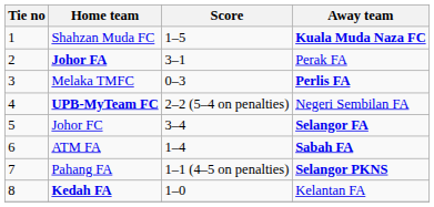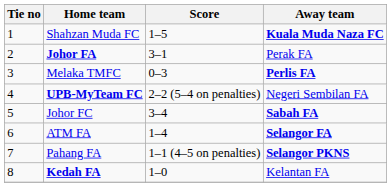Johor FC | Away team: Selangor FA -> Sabah FA
ATM FA | Away team: Sabah FA -> Selangor FA
